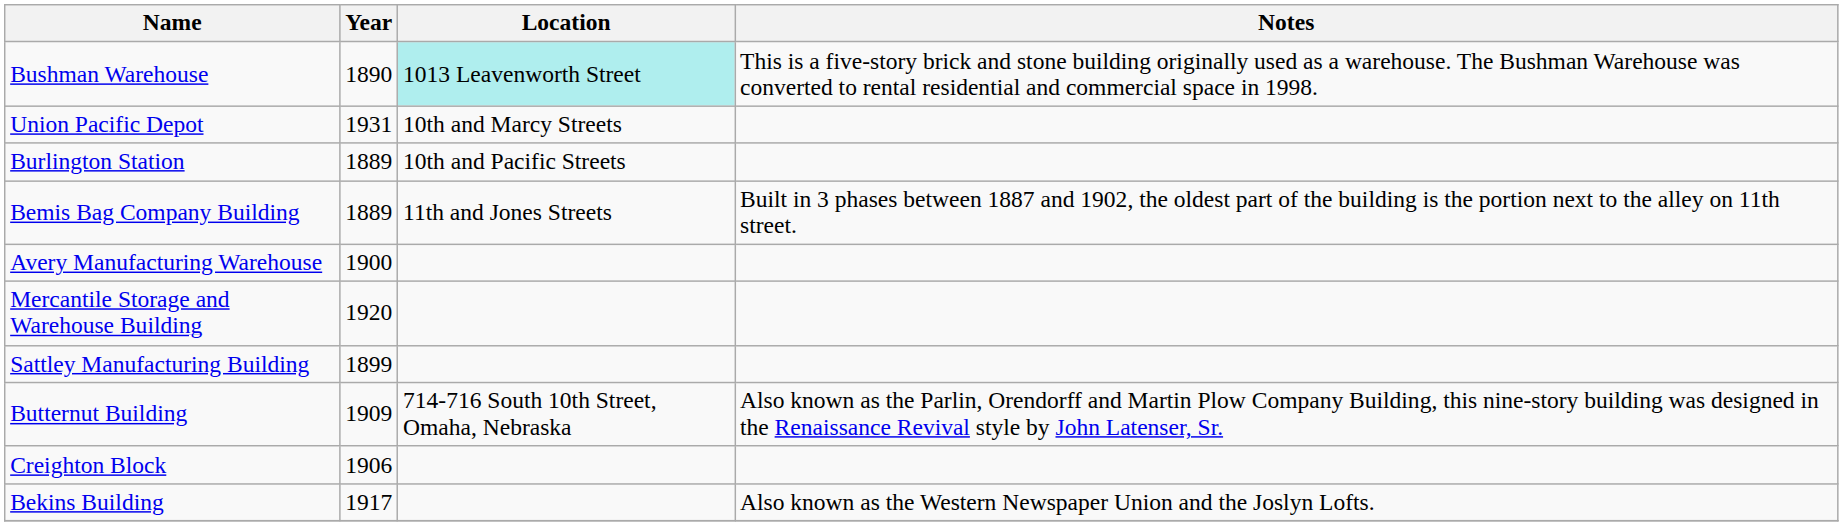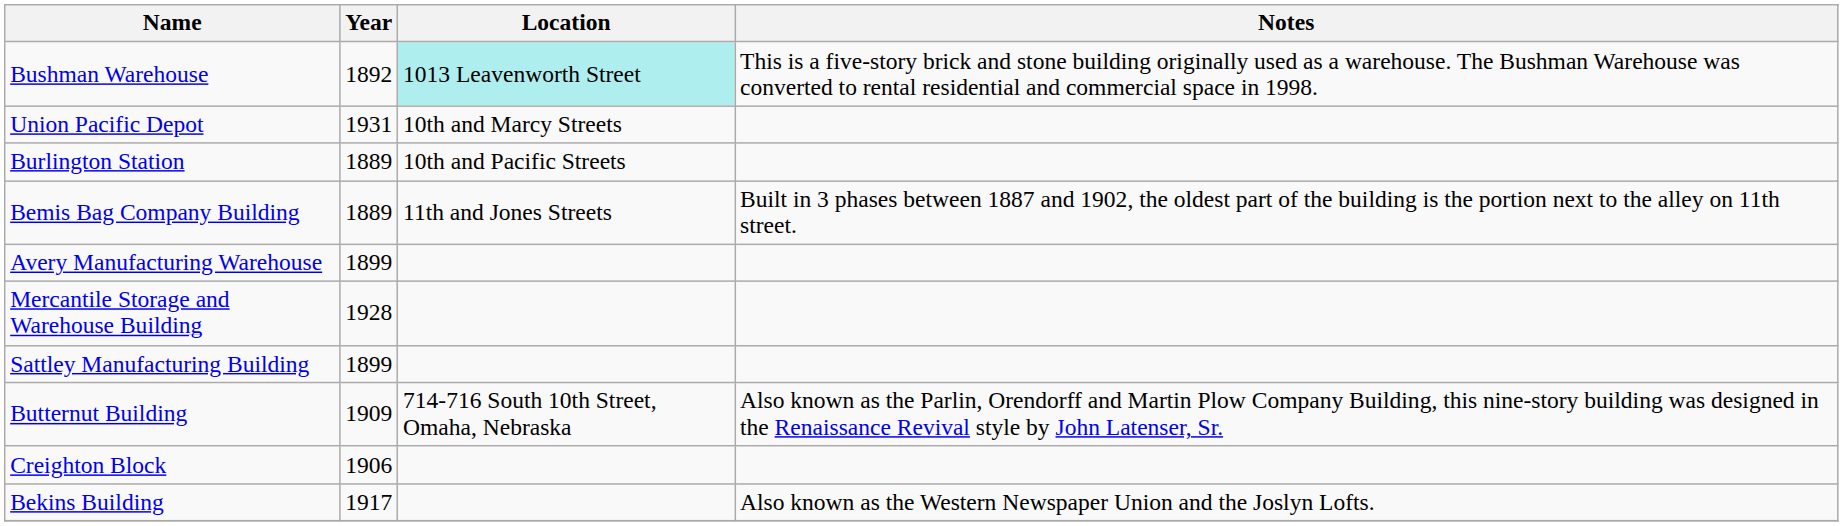Bushman Warehouse | Year: 1890 -> 1892
Avery Manufacturing Warehouse | Year: 1900 -> 1899
Mercantile Storage and Warehouse Building | Year: 1920 -> 1928
